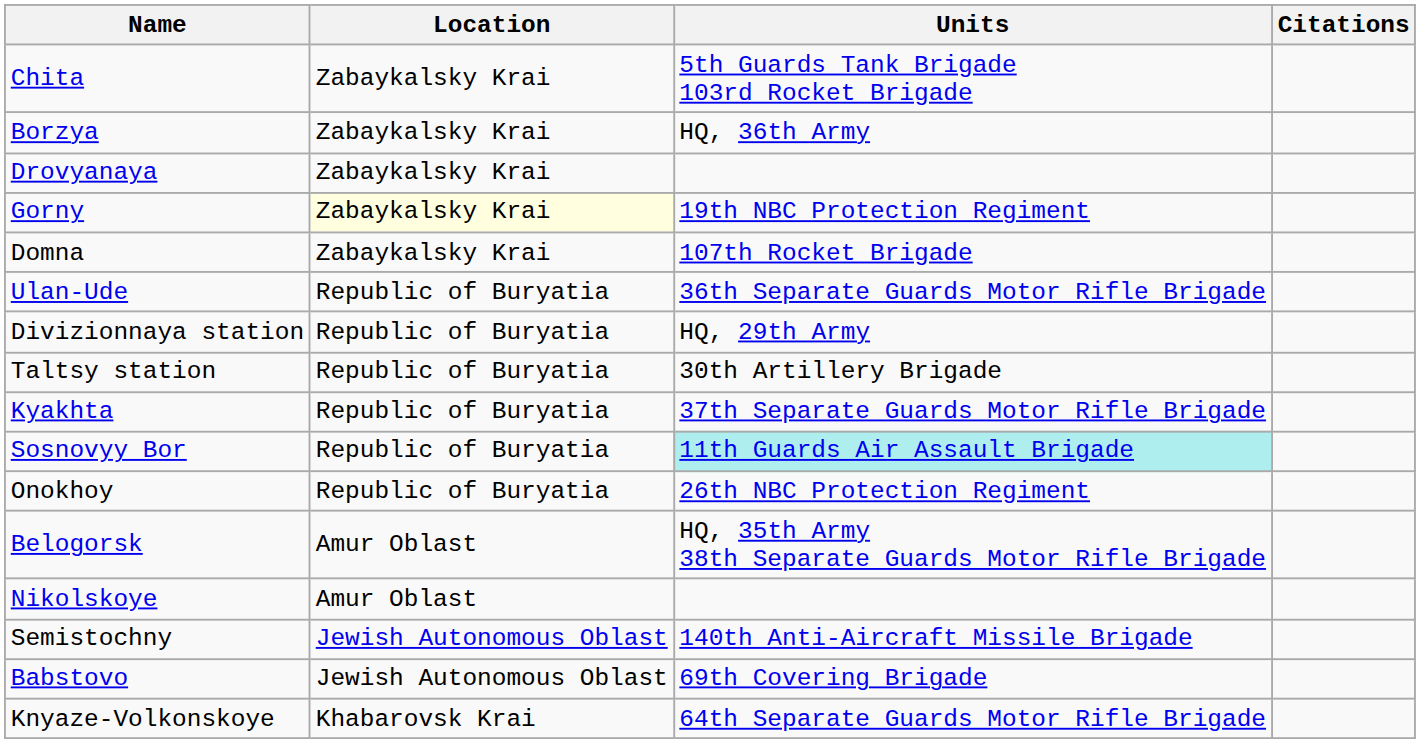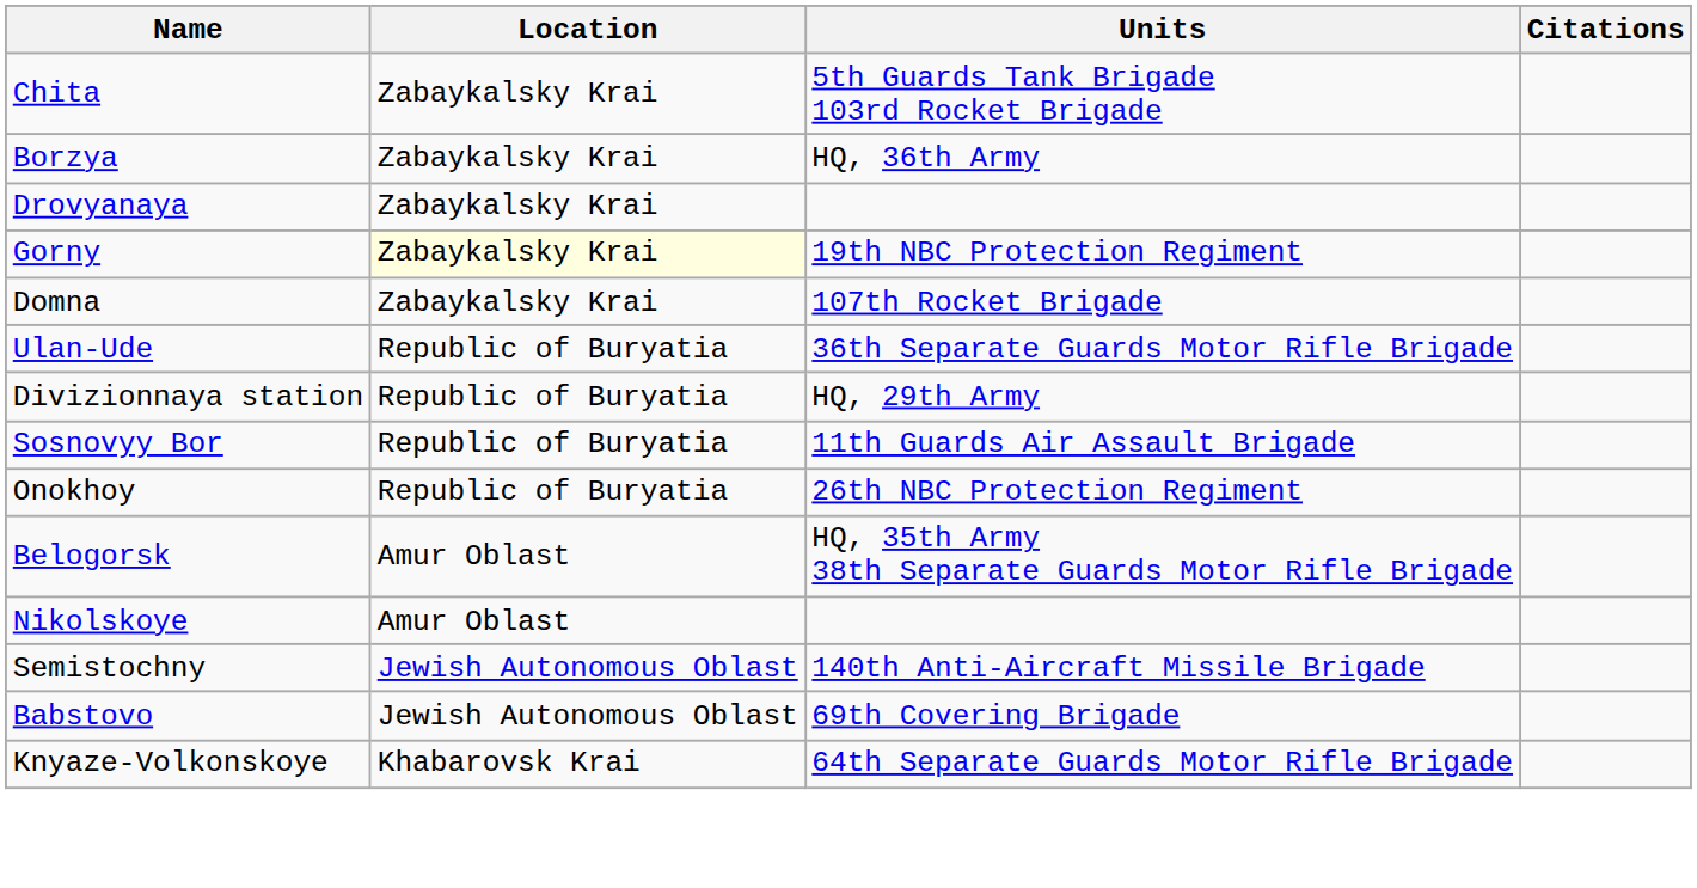- row: Taltsy station | Republic of Buryatia | 30th Artillery Brigade
- row: Kyakhta | Republic of Buryatia | 37th Separate Guards Motor Rifle Brigade
Sosnovyy Bor | Units: paleturquoise background -> no background
